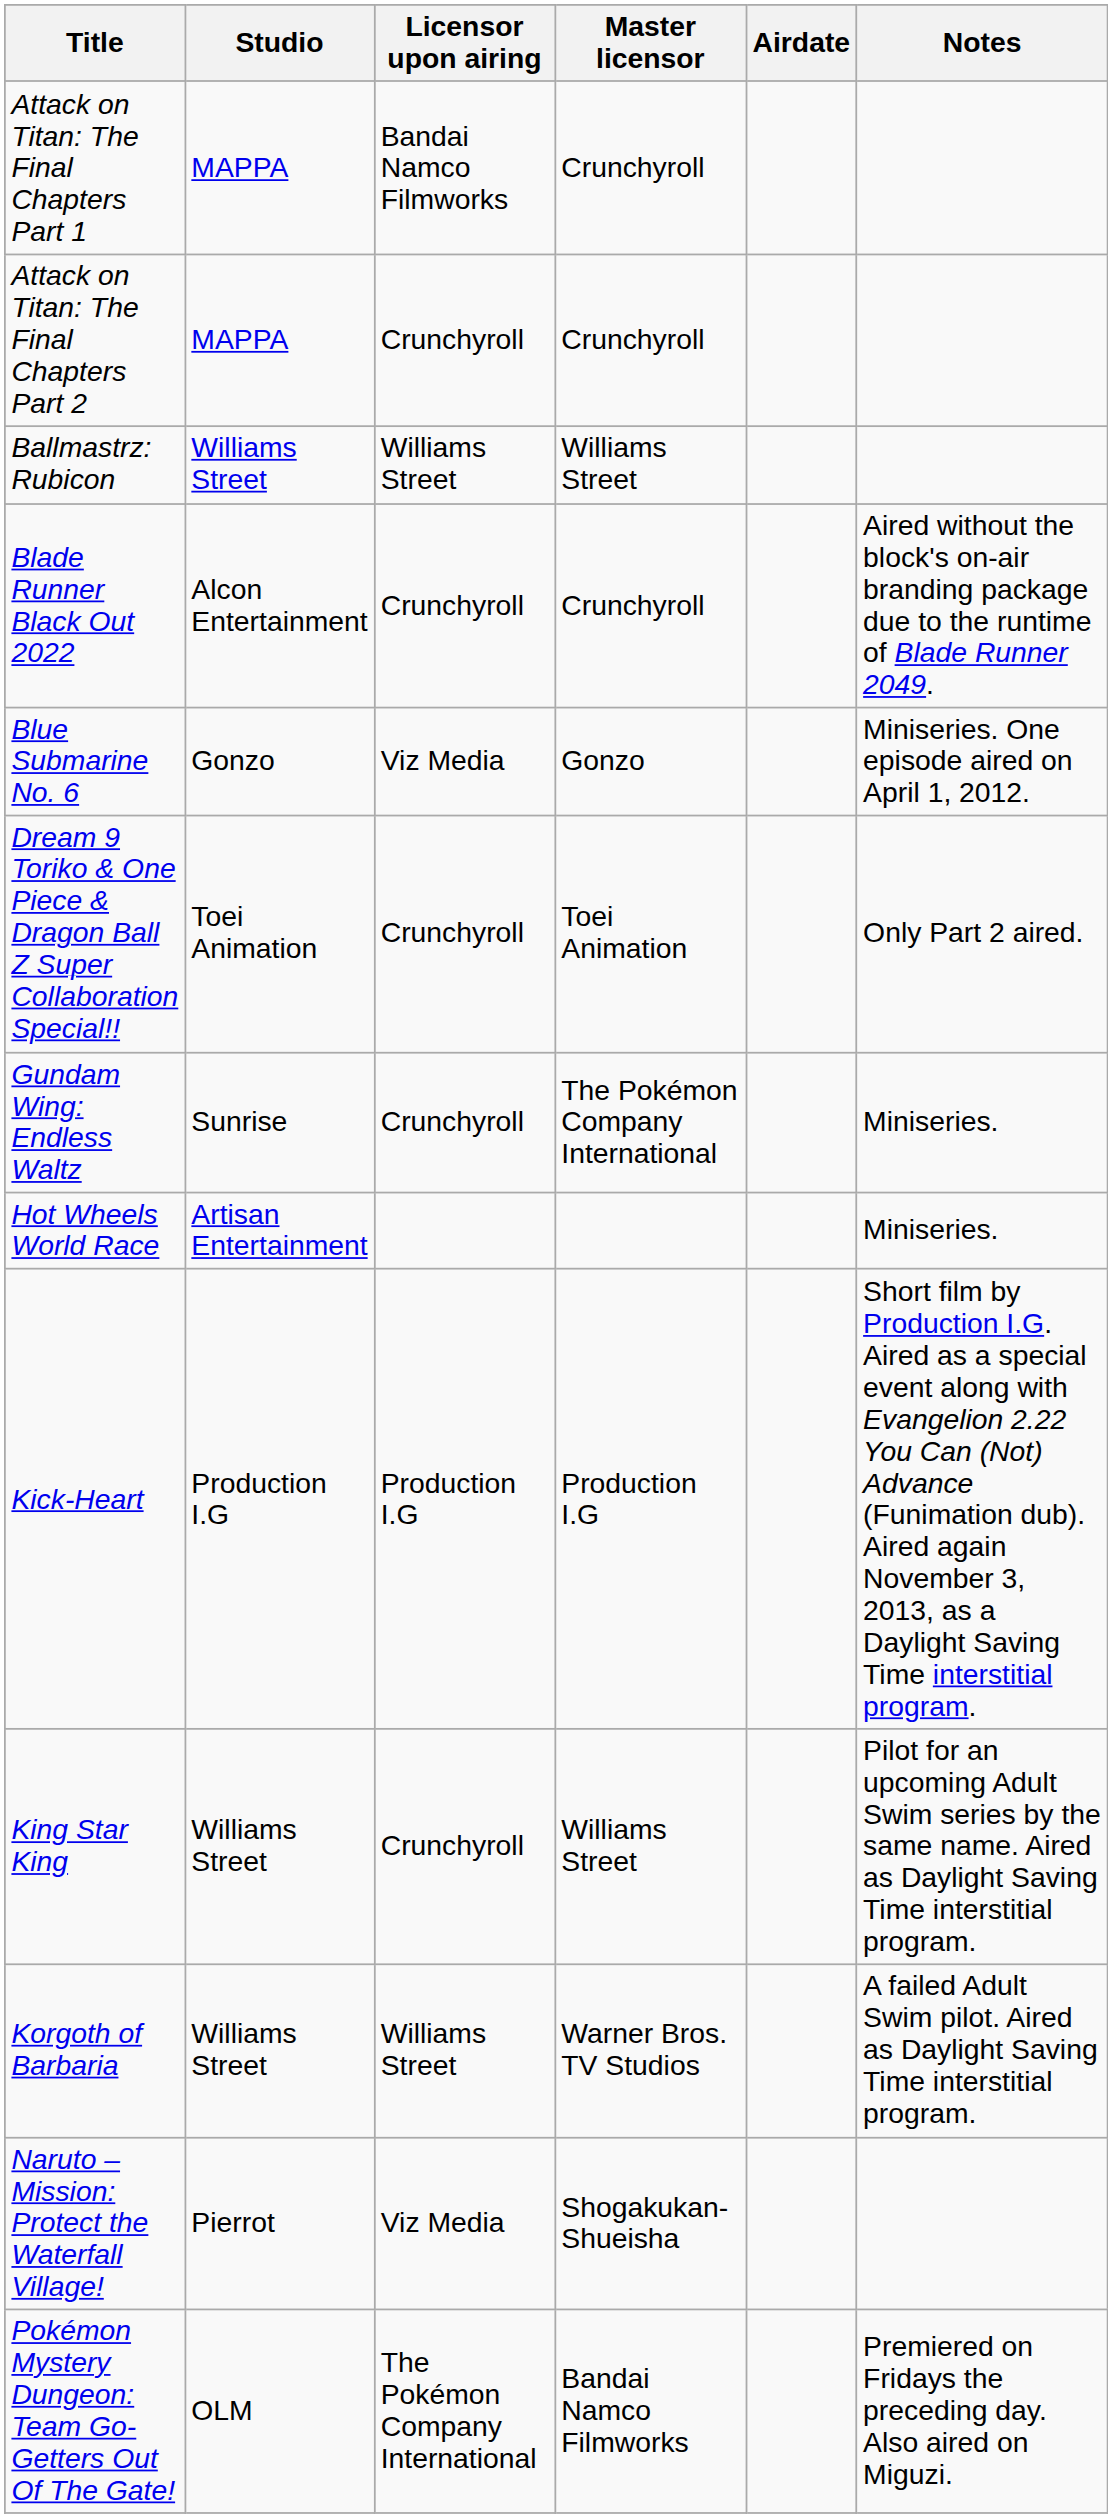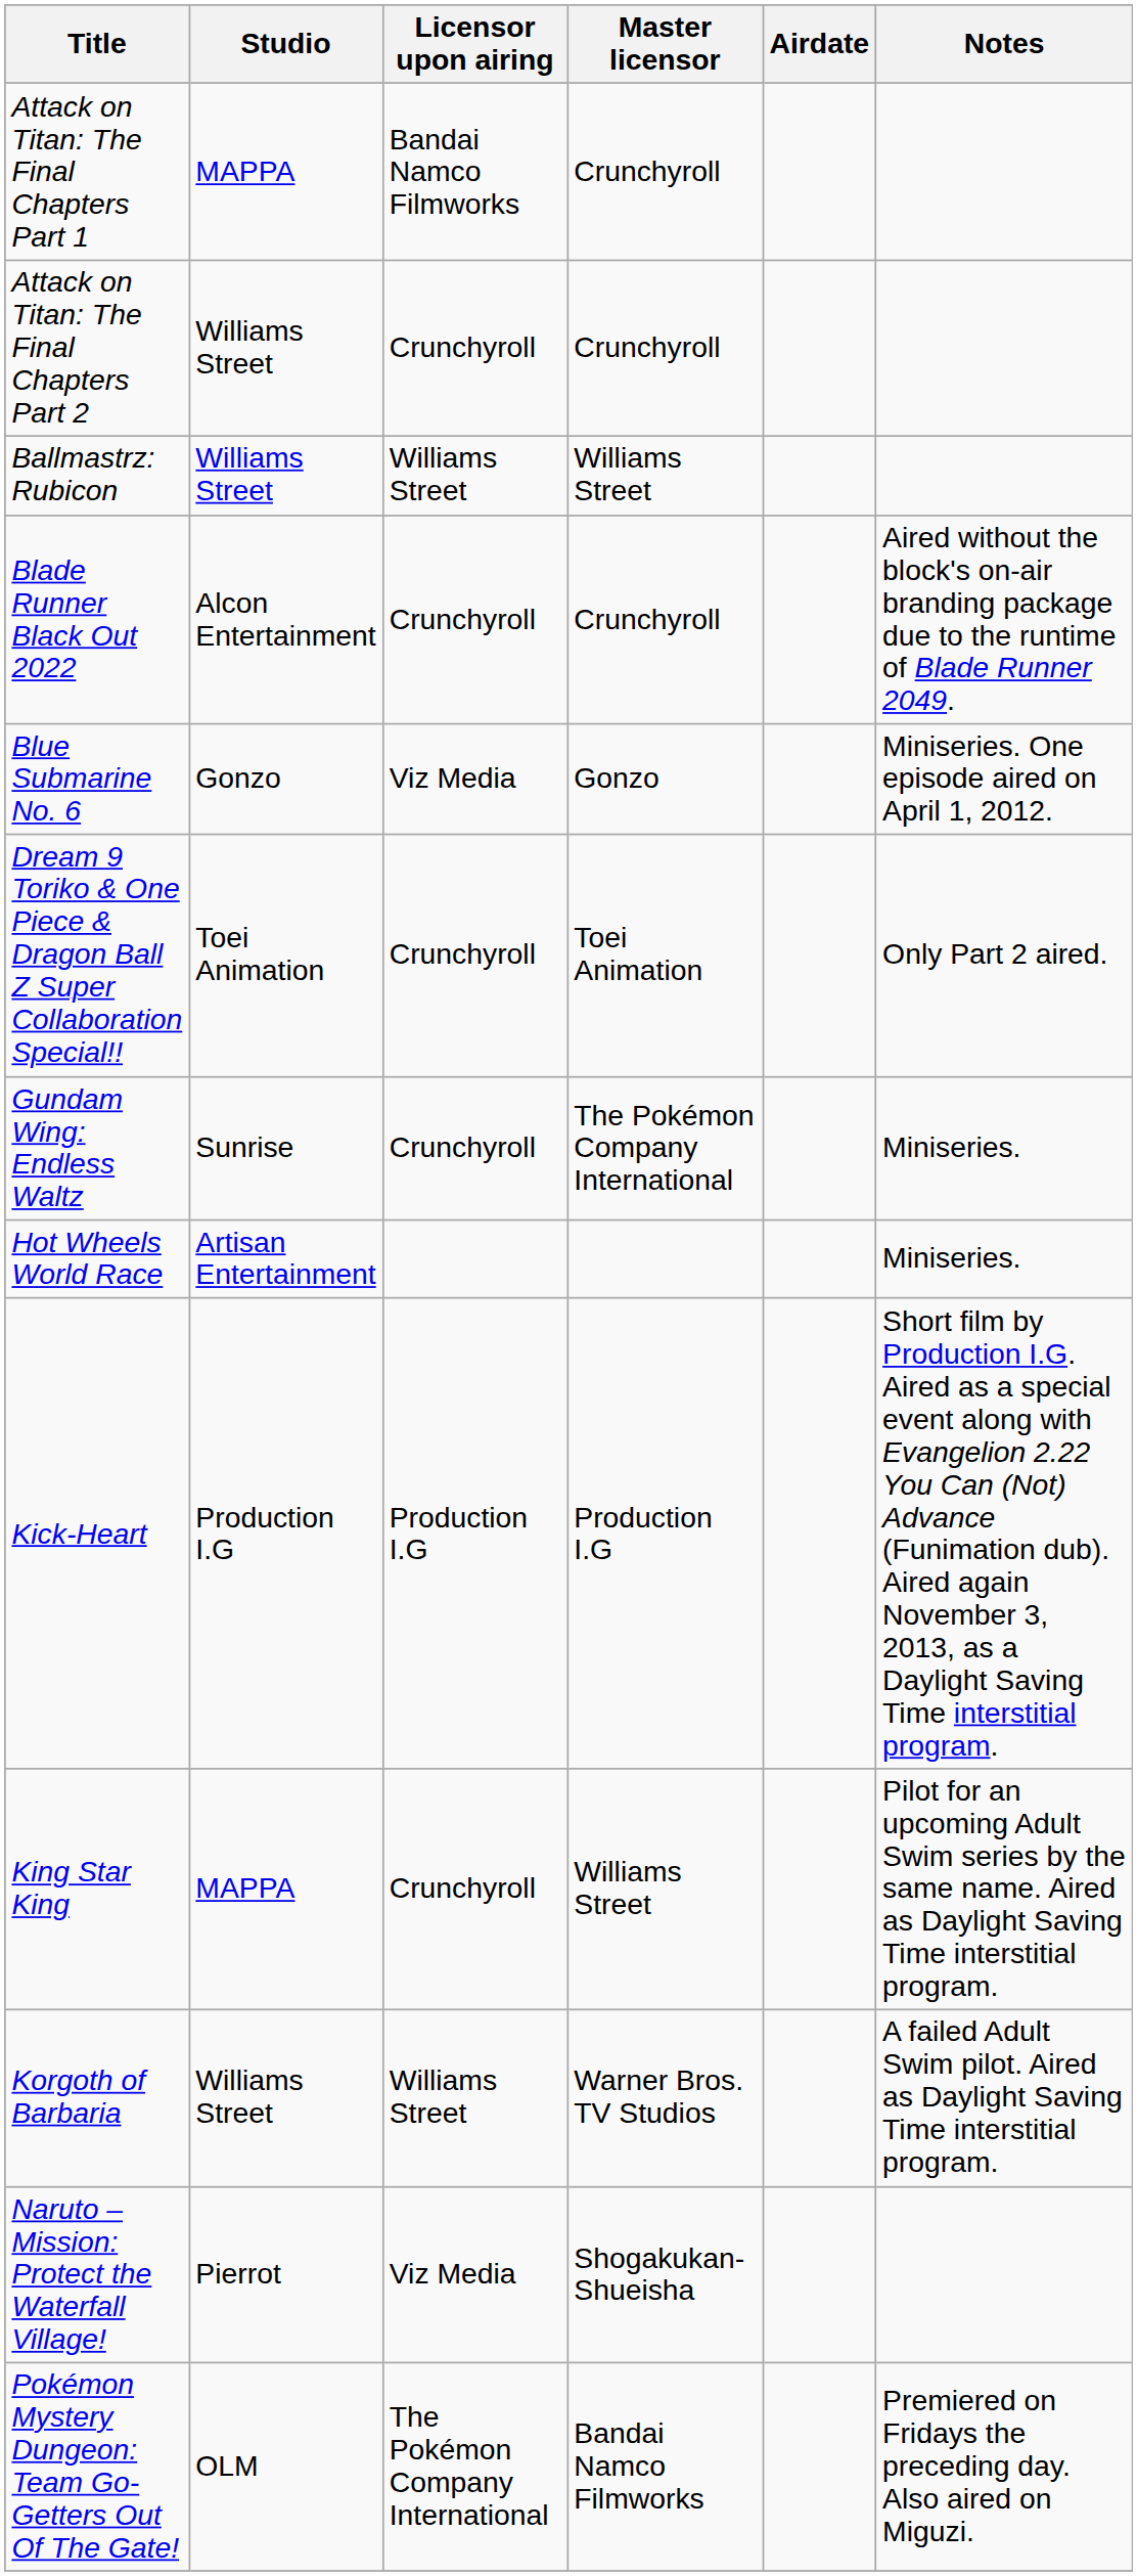Attack on Titan: The Final Chapters Part 2 | Studio: MAPPA -> Williams Street
King Star King | Studio: Williams Street -> MAPPA
